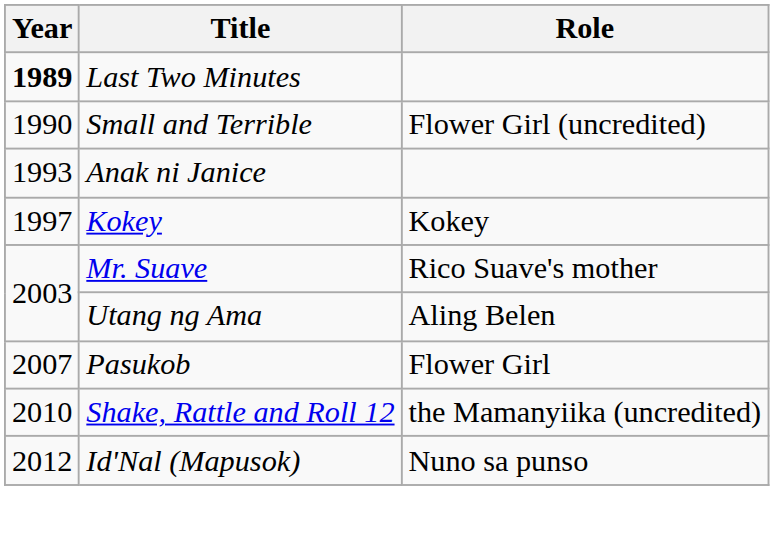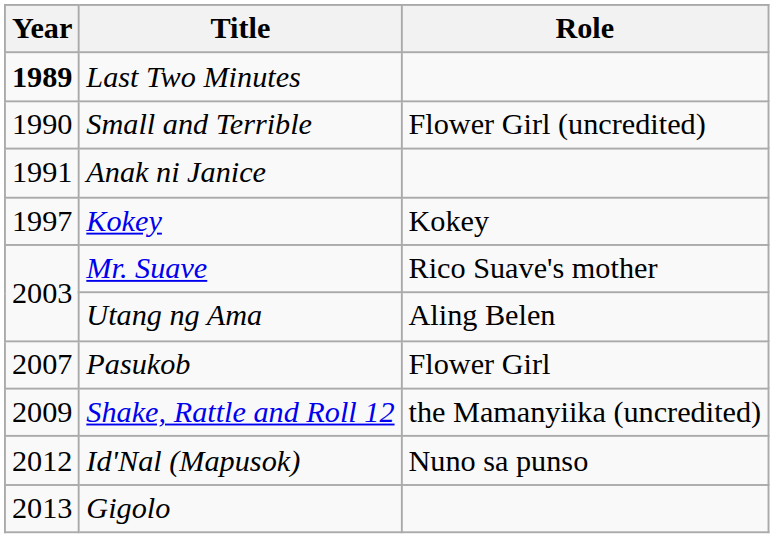Anak ni Janice | Year: 1993 -> 1991
Shake, Rattle and Roll 12 | Year: 2010 -> 2009
+ row: 2013 | Gigolo
